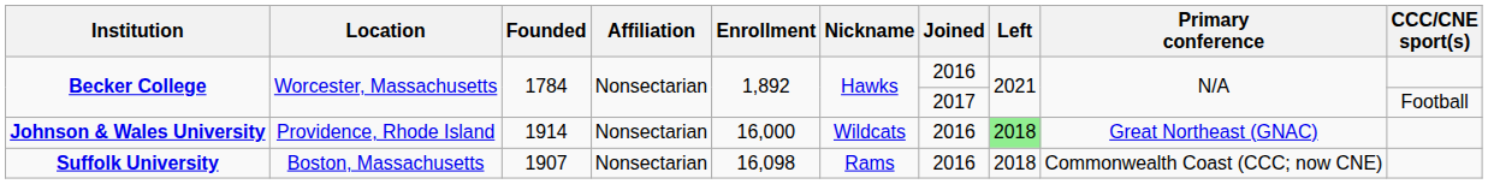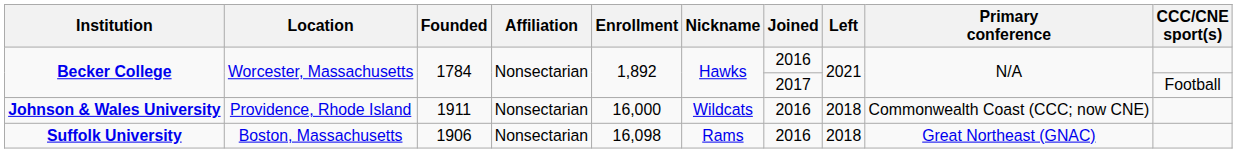Johnson & Wales University | Founded: 1914 -> 1911
Johnson & Wales University | Left: lightgreen background -> no background
Johnson & Wales University | Primary conference: Great Northeast (GNAC) -> Commonwealth Coast (CCC; now CNE)
Suffolk University | Founded: 1907 -> 1906
Suffolk University | Primary conference: Commonwealth Coast (CCC; now CNE) -> Great Northeast (GNAC)
